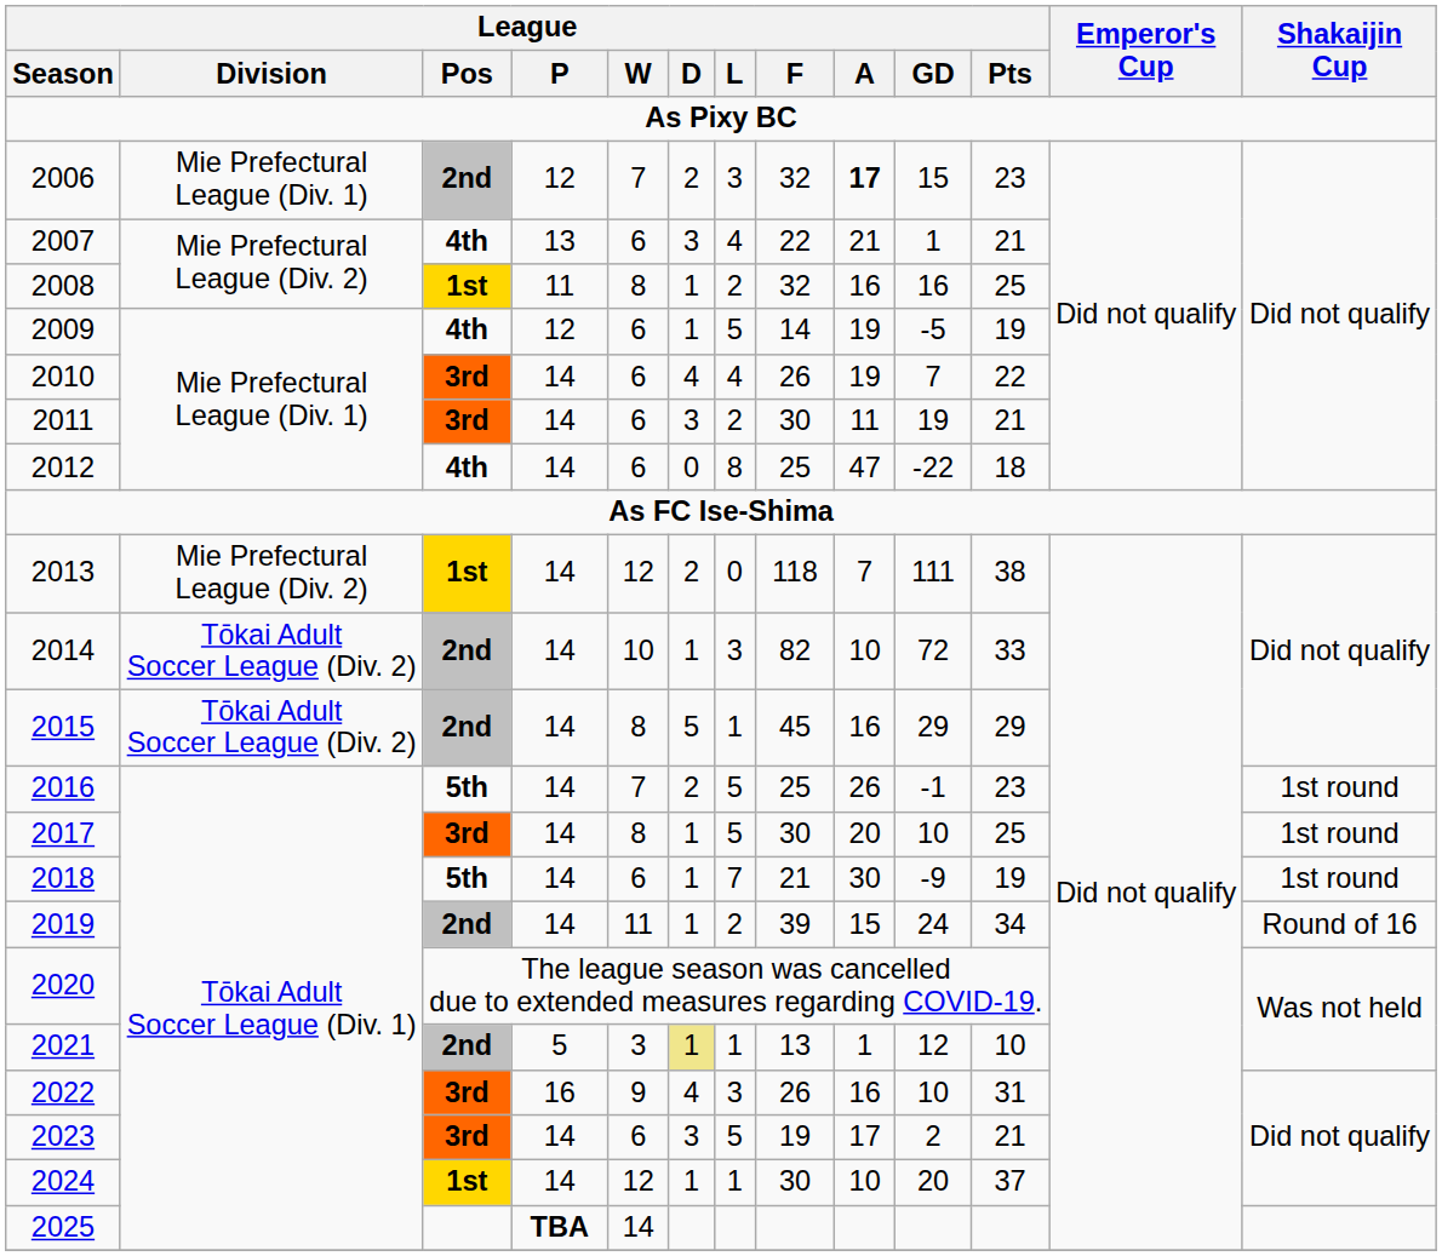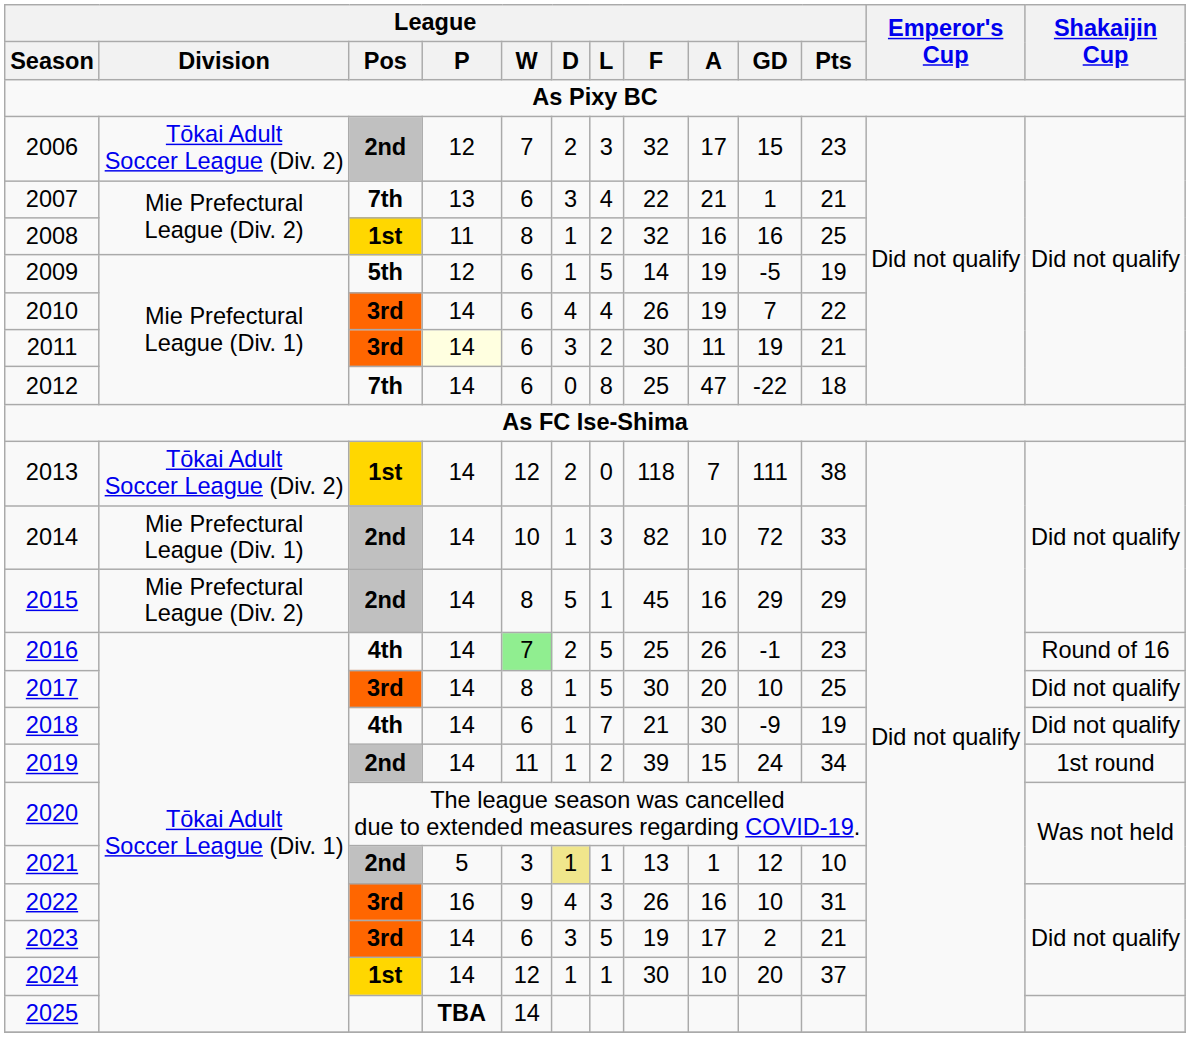2006 | League / Division: Mie Prefectural League (Div. 1) -> Tōkai Adult Soccer League (Div. 2)
2006 | League / A: bold -> normal
2007 | League / Pos: 4th -> 7th
2009 | League / Pos: 4th -> 5th
2011 | League / P: no background -> lightyellow background
2012 | League / Pos: 4th -> 7th
2013 | League / Division: Mie Prefectural League (Div. 2) -> Tōkai Adult Soccer League (Div. 2)
2014 | League / Division: Tōkai Adult Soccer League (Div. 2) -> Mie Prefectural League (Div. 1)
2015 | League / Division: Tōkai Adult Soccer League (Div. 2) -> Mie Prefectural League (Div. 2)
2016 | League / Pos: 5th -> 4th
2016 | League / W: no background -> lightgreen background
2016 | Shakaijin Cup: 1st round -> Round of 16
2017 | Shakaijin Cup: 1st round -> Did not qualify
2018 | League / Pos: 5th -> 4th
2018 | Shakaijin Cup: 1st round -> Did not qualify
2019 | Shakaijin Cup: Round of 16 -> 1st round
